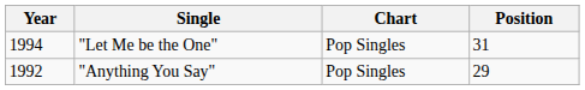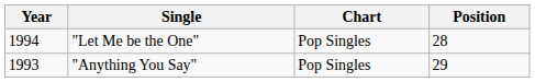"Let Me be the One" | Position: 31 -> 28
"Anything You Say" | Year: 1992 -> 1993
